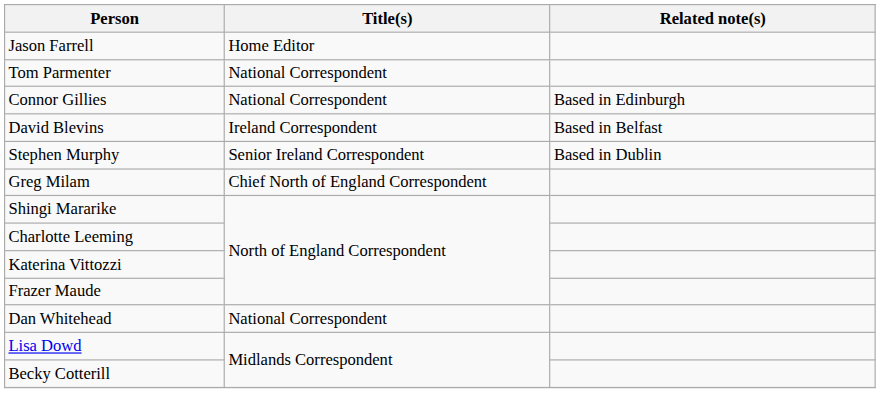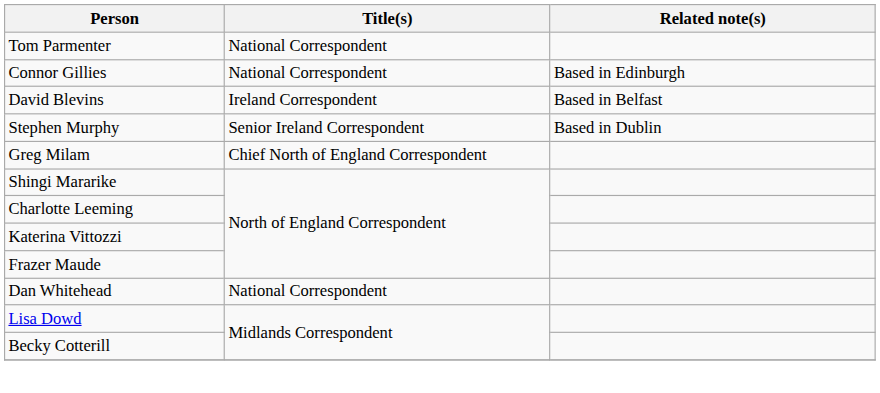- row: Jason Farrell | Home Editor
